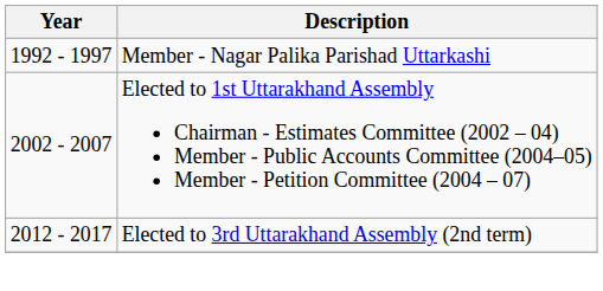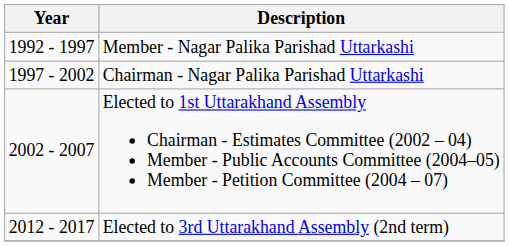+ row: 1997 - 2002 | Chairman - Nagar Palika Parishad Uttarkashi
